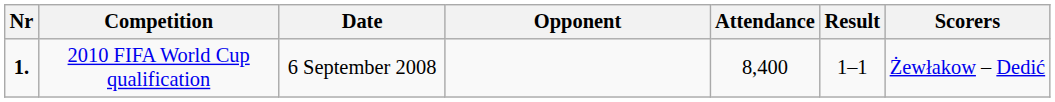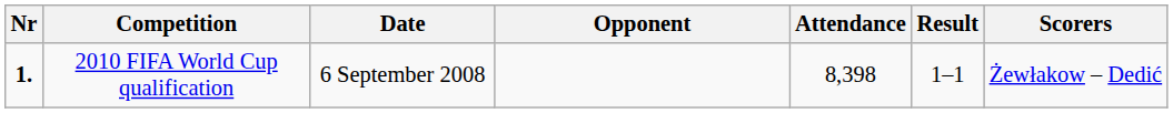2010 FIFA World Cup qualification | Attendance: 8,400 -> 8,398
